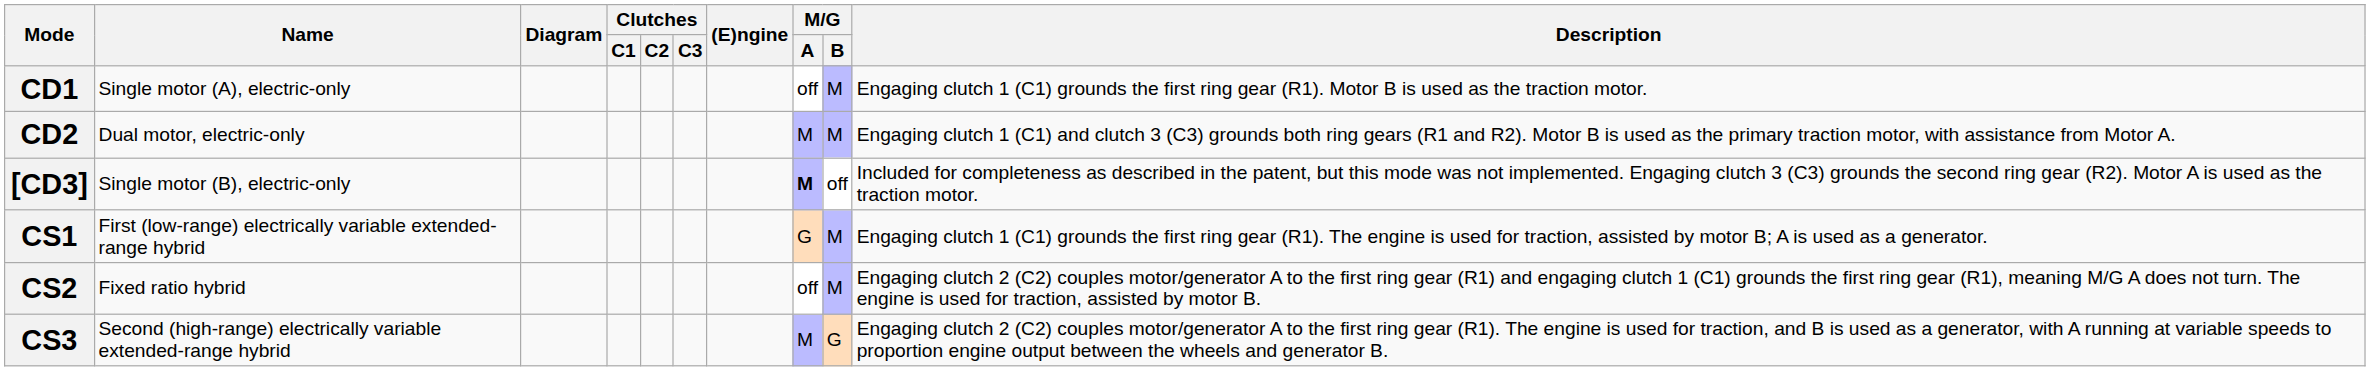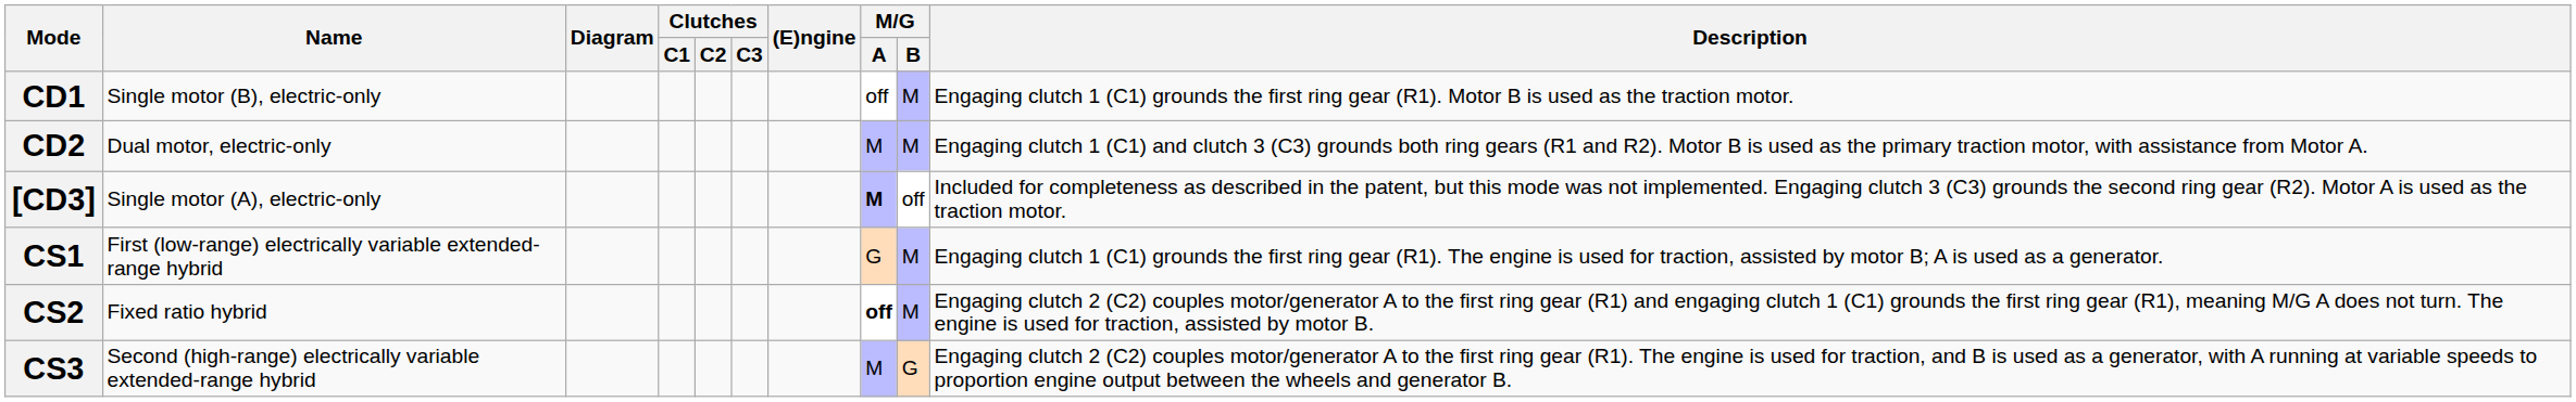CD1 | Name: Single motor (A), electric-only -> Single motor (B), electric-only
[CD3] | Name: Single motor (B), electric-only -> Single motor (A), electric-only
CS2 | M/G / A: normal -> bold
